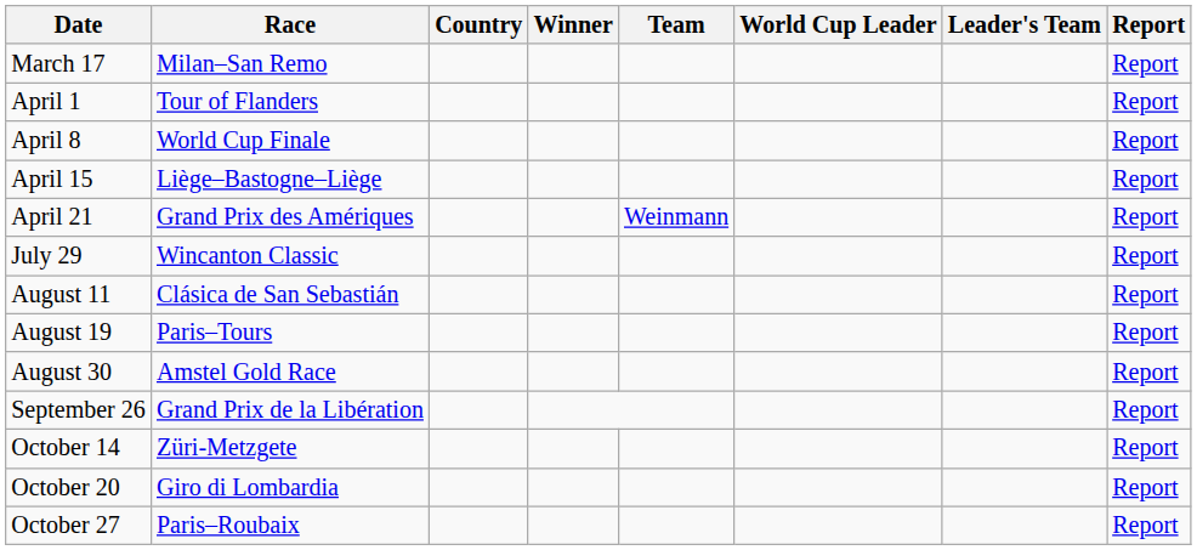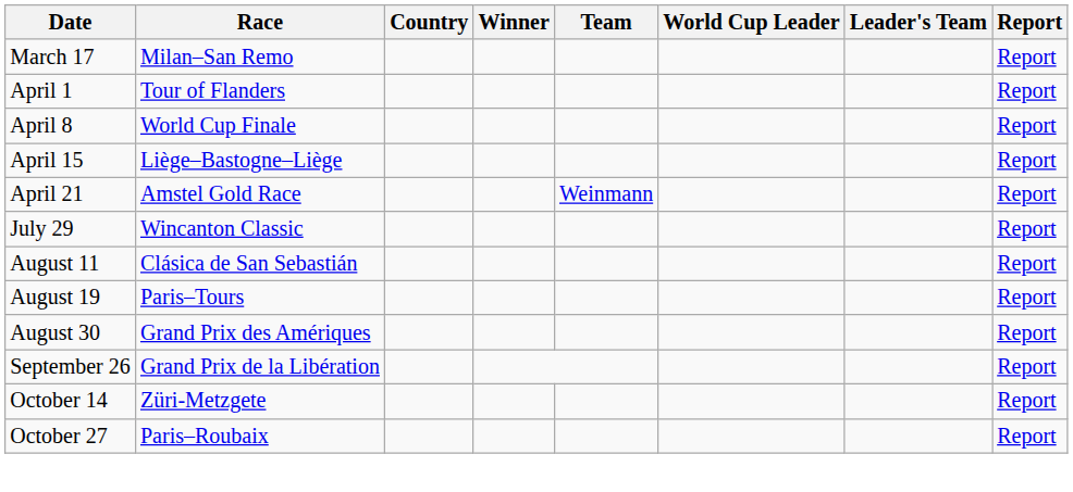April 21 | Race: Grand Prix des Amériques -> Amstel Gold Race
August 30 | Race: Amstel Gold Race -> Grand Prix des Amériques
- row: October 20 | Giro di Lombardia | Report
